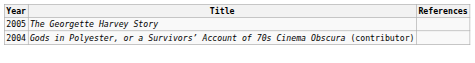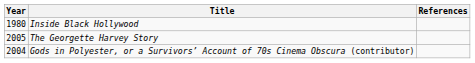+ row: 1980 | Inside Black Hollywood
